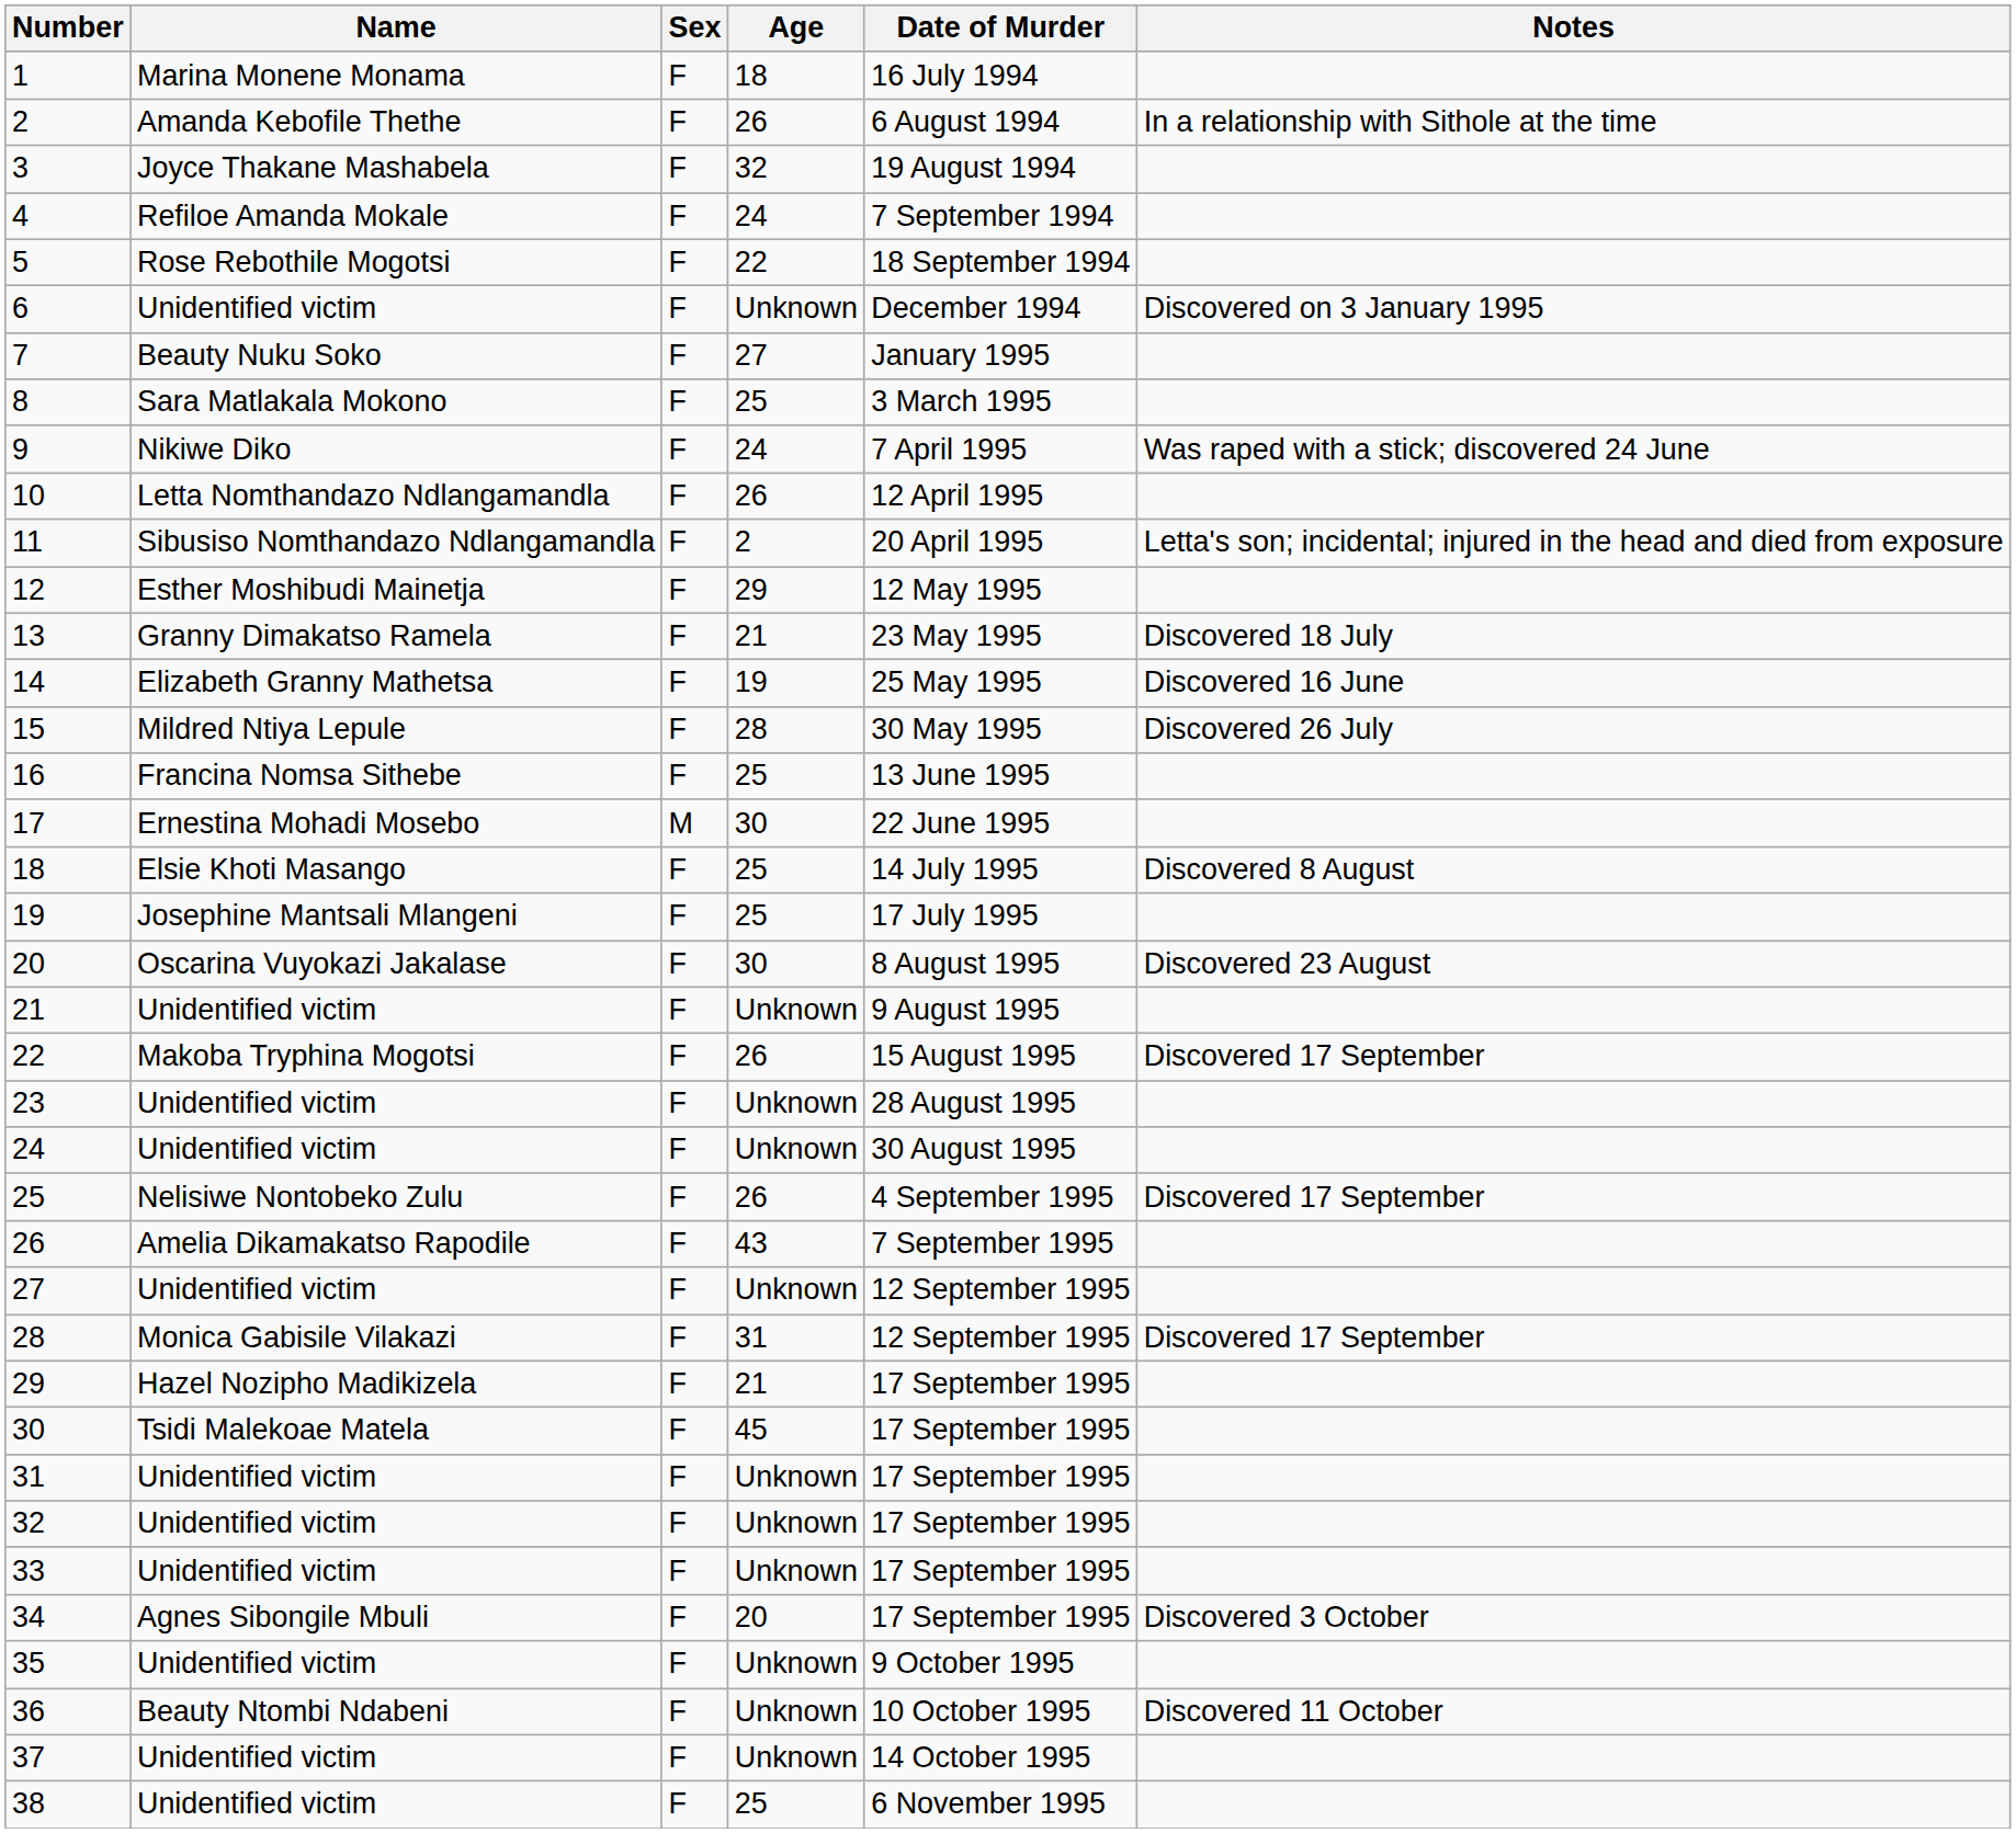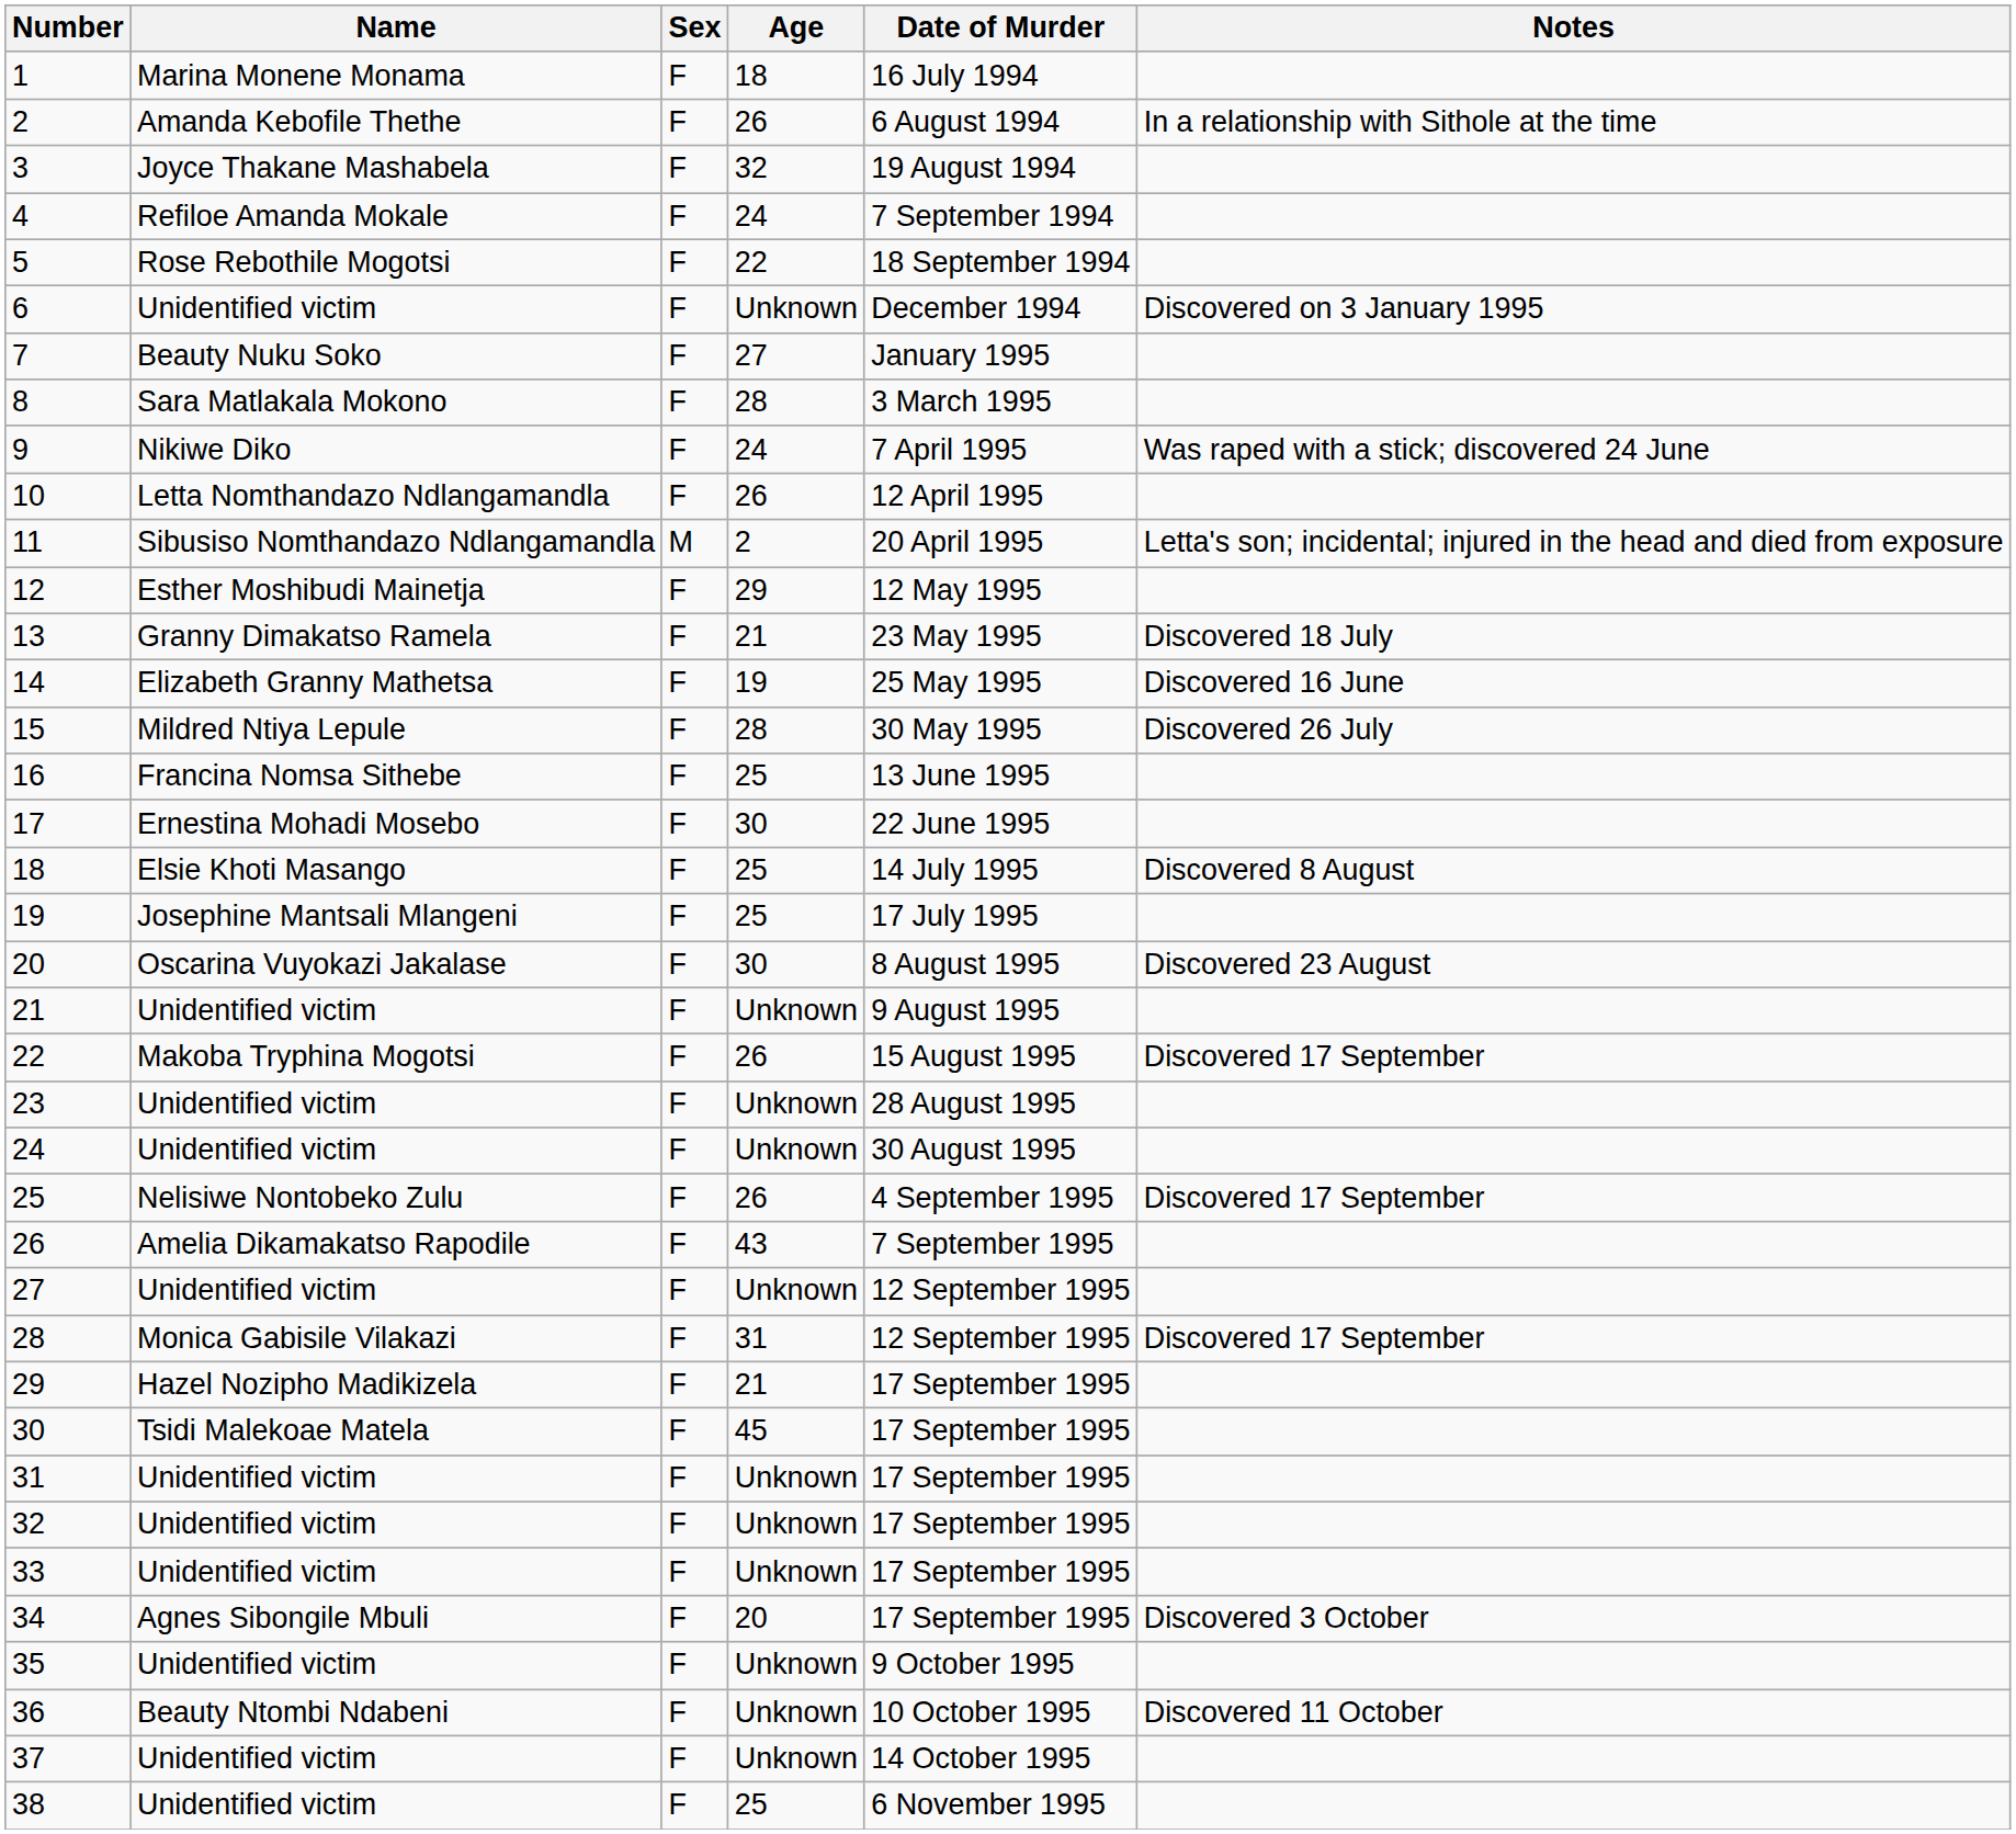8 | Age: 25 -> 28
11 | Sex: F -> M
17 | Sex: M -> F
